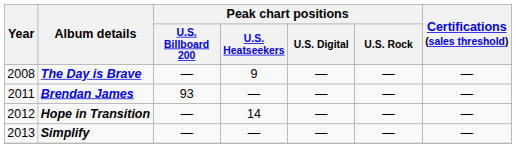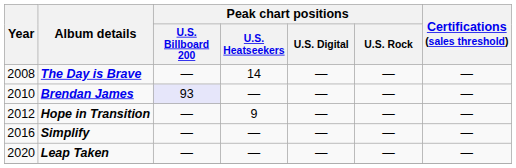The Day is Brave | Peak chart positions / U.S. Heatseekers: 9 -> 14
Brendan James | Year: 2011 -> 2010
Brendan James | Peak chart positions / U.S. Billboard 200: no background -> lavender background
Hope in Transition | Peak chart positions / U.S. Heatseekers: 14 -> 9
Simplify | Year: 2013 -> 2016
+ row: 2020 | Leap Taken | — | — | — | — | —
